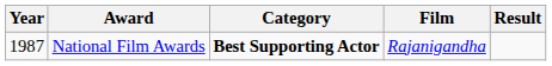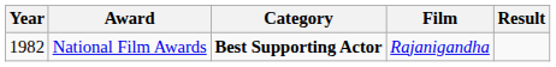National Film Awards | Year: 1987 -> 1982
